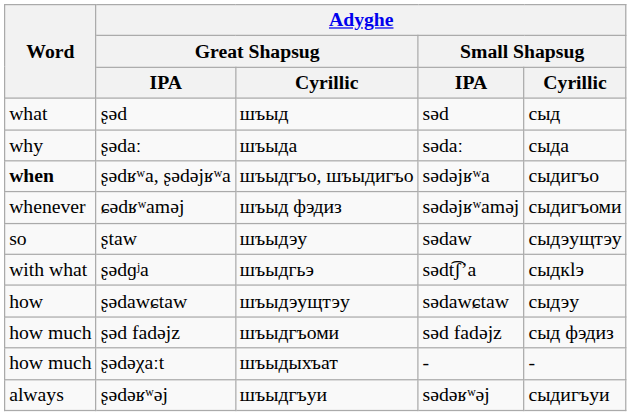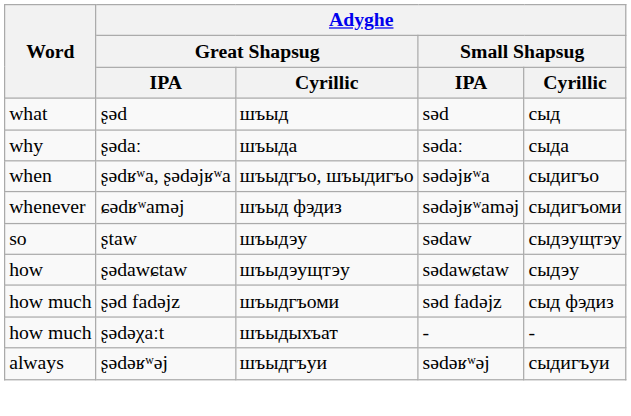ʂədʁʷa, ʂədəjʁʷa | Word: bold -> normal
- row: with what | ʂədɡʲa | шъыдгьэ | sədt͡ʃʼa | сыдкӏэ
